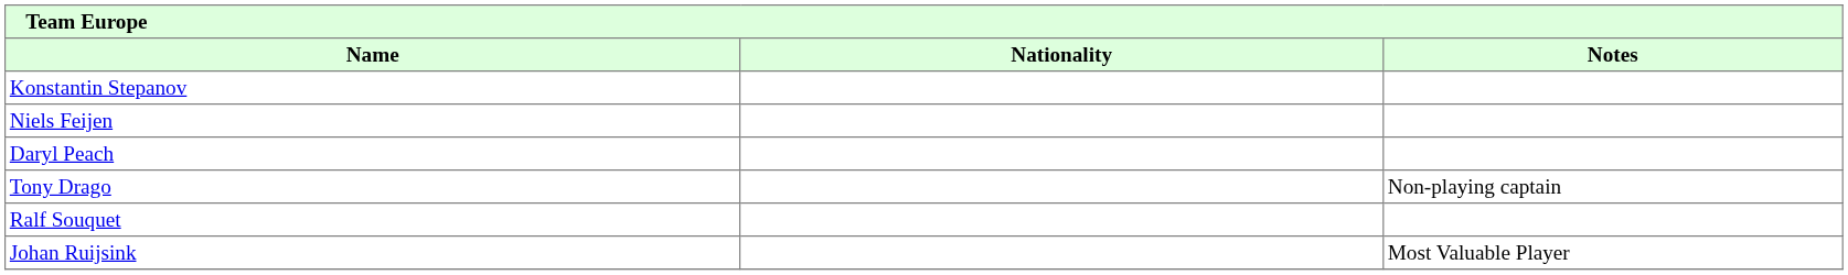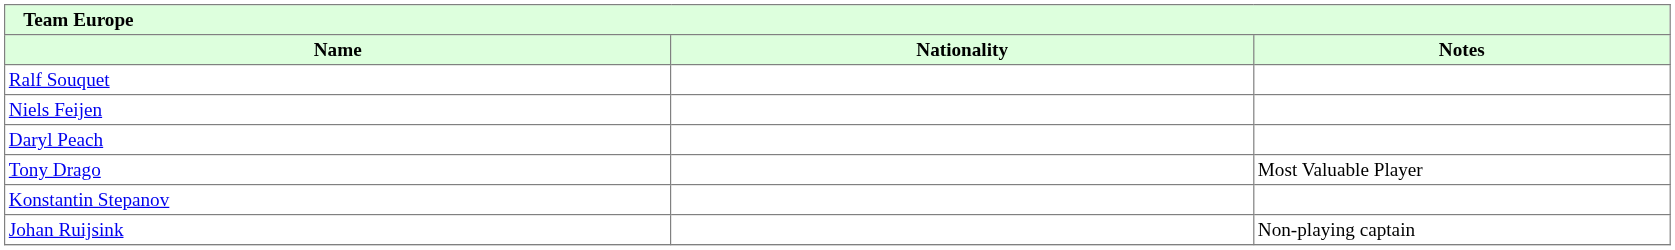rows swapped: Ralf Souquet <-> Konstantin Stepanov
Tony Drago | Notes: Non-playing captain -> Most Valuable Player
Johan Ruijsink | Notes: Most Valuable Player -> Non-playing captain
